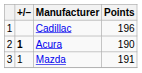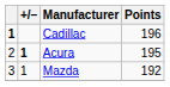Cadillac | column 1: normal -> bold
Acura | Points: 190 -> 195
Mazda | Points: 191 -> 192
